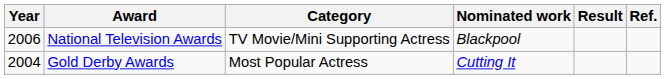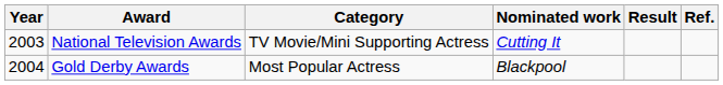National Television Awards | Year: 2006 -> 2003
National Television Awards | Nominated work: Blackpool -> Cutting It
Gold Derby Awards | Nominated work: Cutting It -> Blackpool
